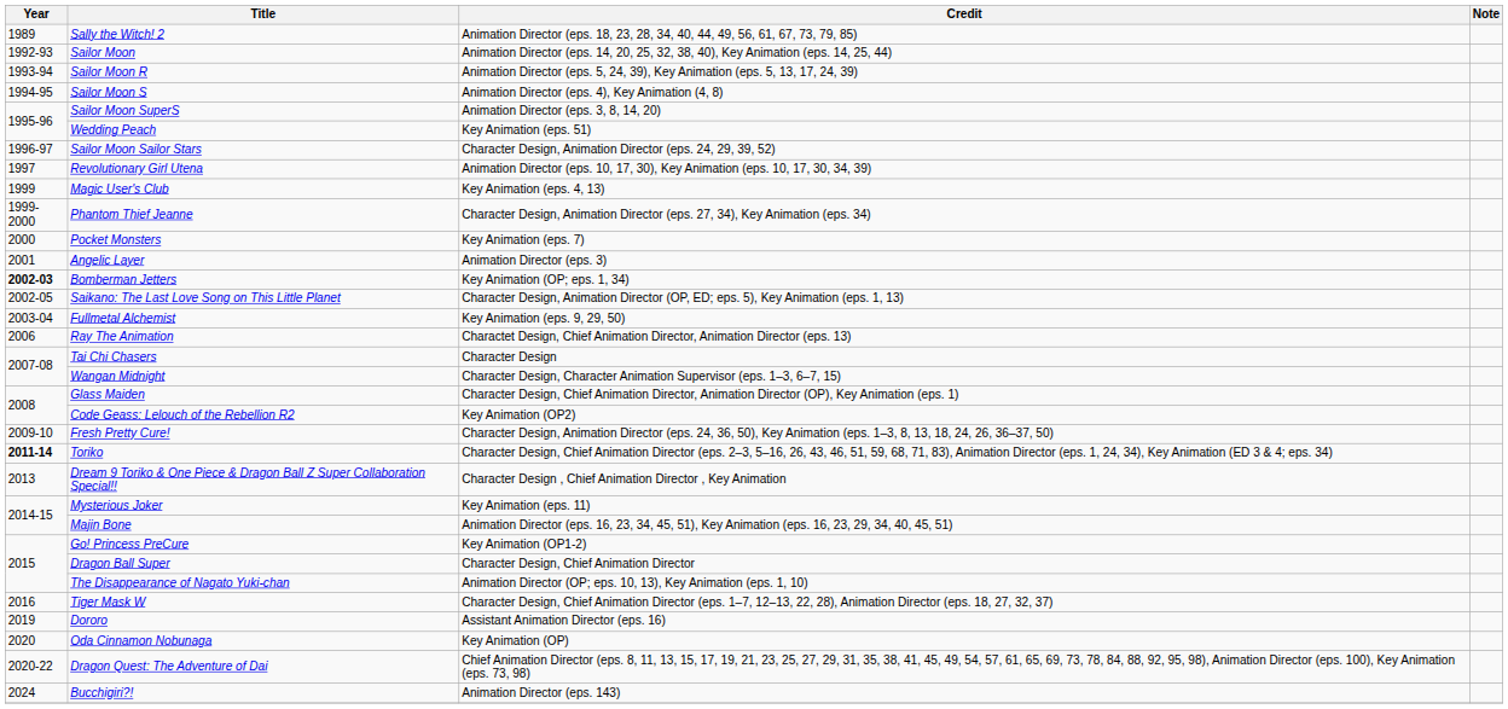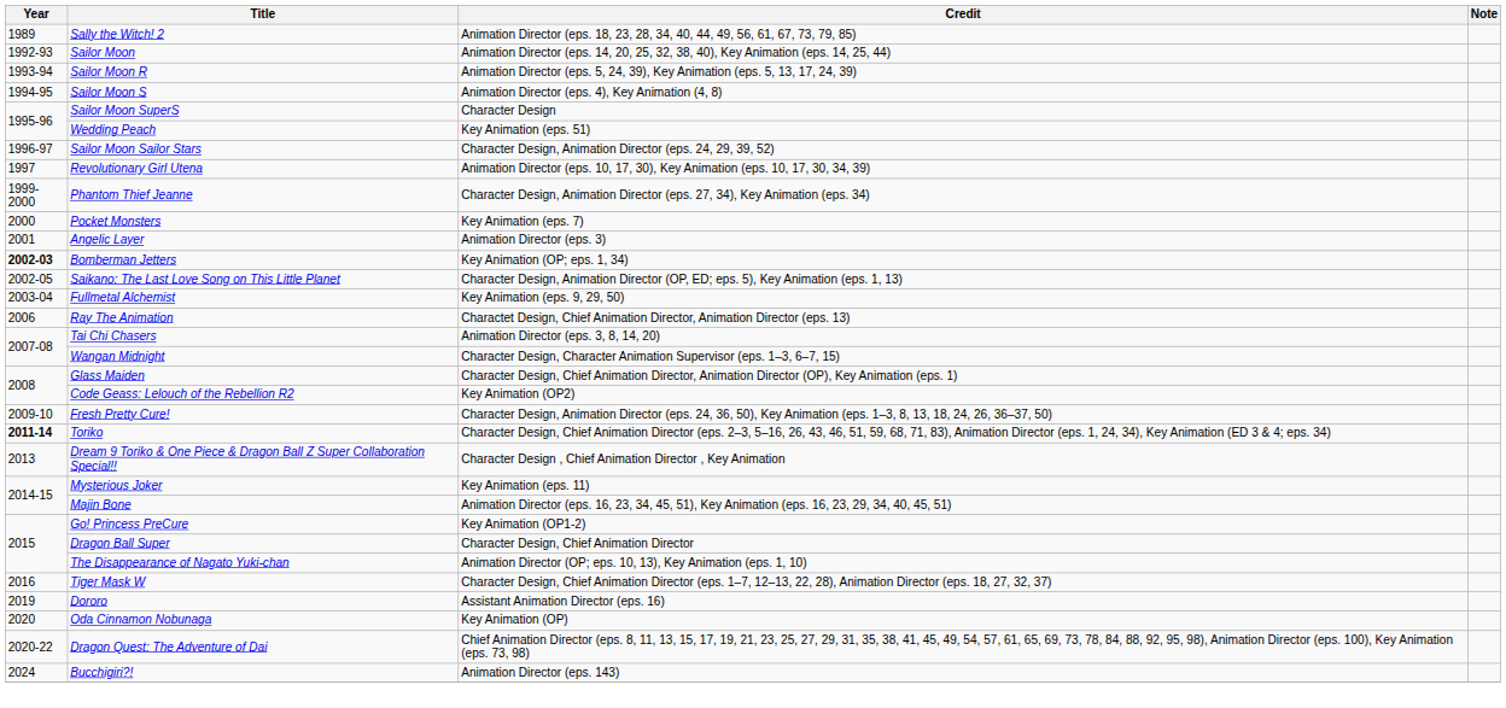Sailor Moon SuperS | Credit: Animation Director (eps. 3, 8, 14, 20) -> Character Design
- row: 1999 | Magic User's Club | Key Animation (eps. 4, 13)
Tai Chi Chasers | Credit: Character Design -> Animation Director (eps. 3, 8, 14, 20)
